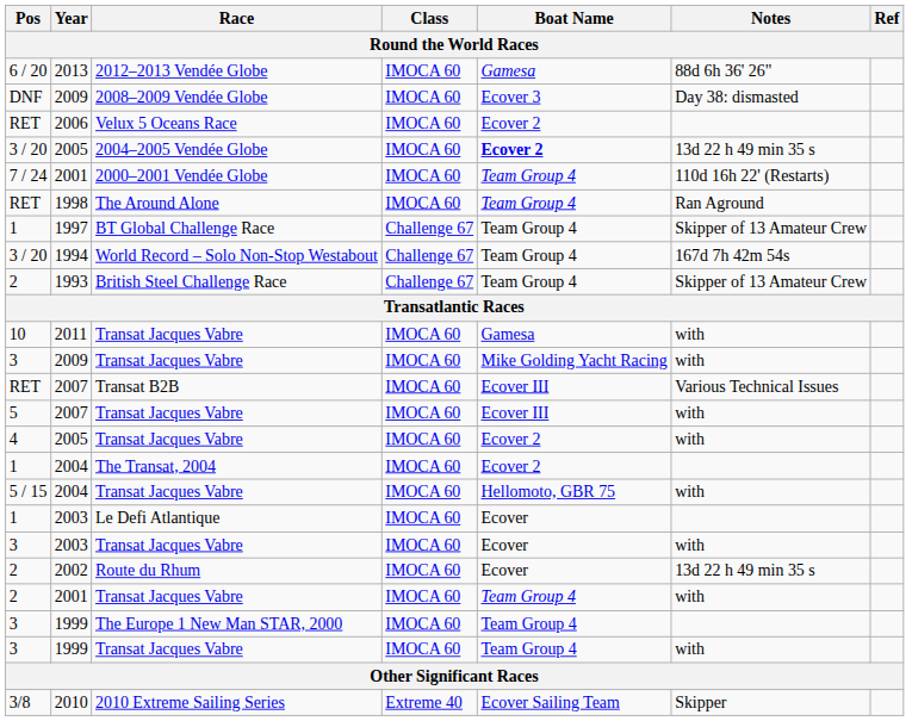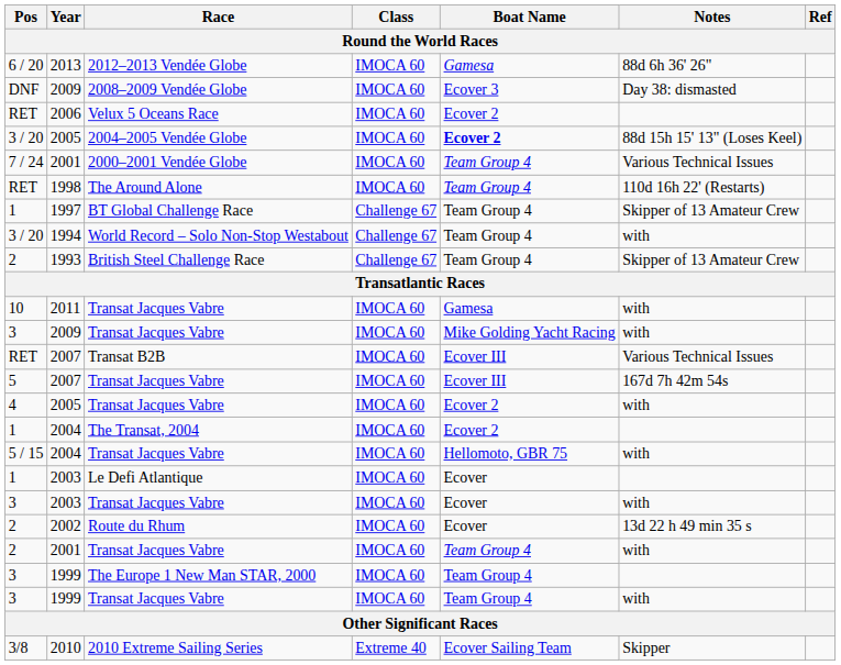2005 / 2004–2005 Vendée Globe | Notes: 13d 22 h 49 min 35 s -> 88d 15h 15' 13" (Loses Keel)
2001 / 2000–2001 Vendée Globe | Notes: 110d 16h 22' (Restarts) -> Various Technical Issues
1998 | Notes: Ran Aground -> 110d 16h 22' (Restarts)
1994 | Notes: 167d 7h 42m 54s -> with
2007 / Transat Jacques Vabre | Notes: with -> 167d 7h 42m 54s
